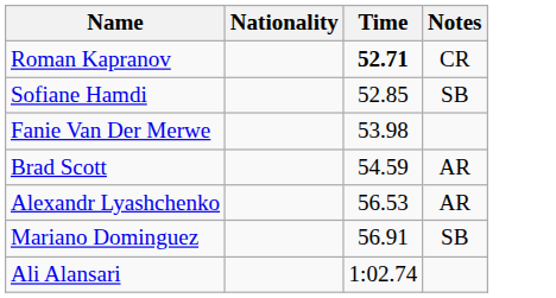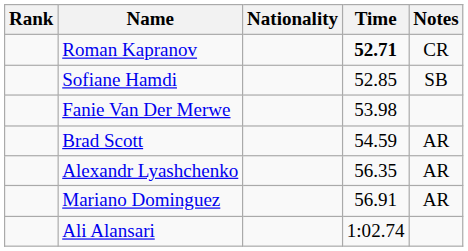+ column: Rank
Alexandr Lyashchenko | Time: 56.53 -> 56.35
Mariano Dominguez | Notes: SB -> AR
